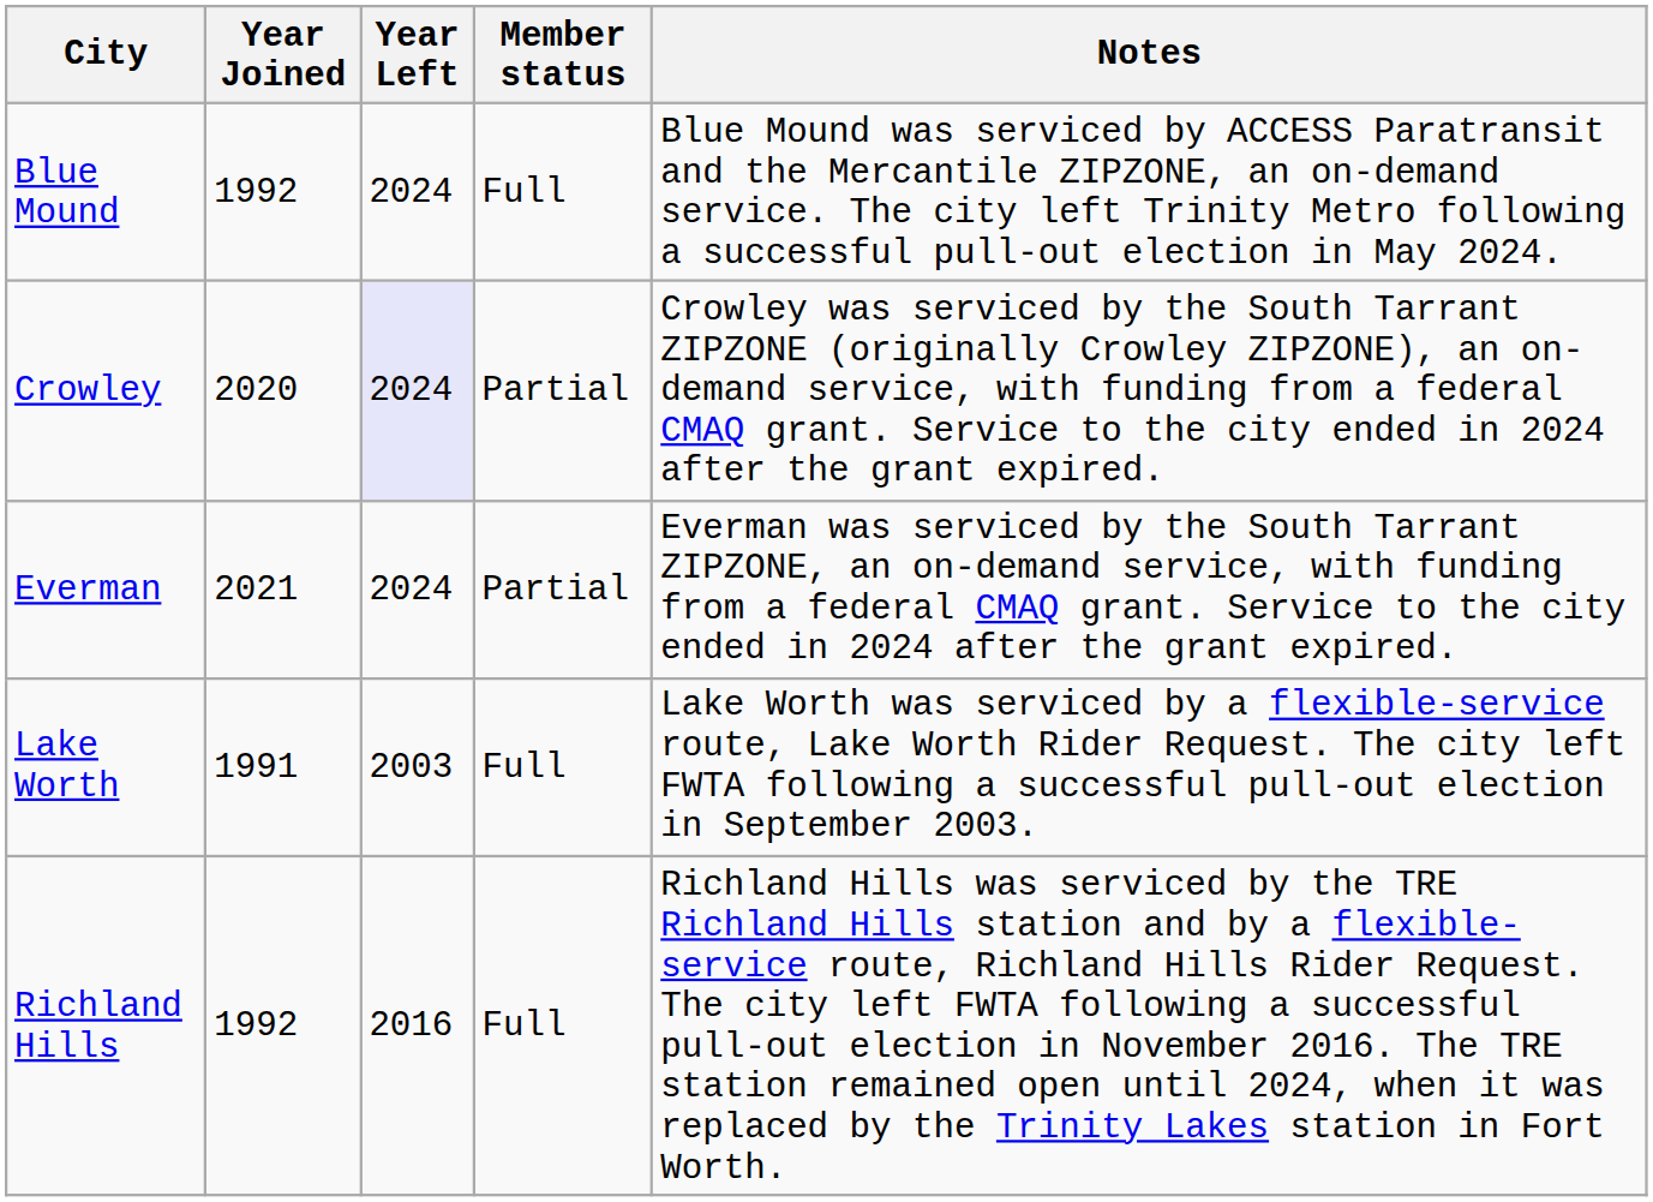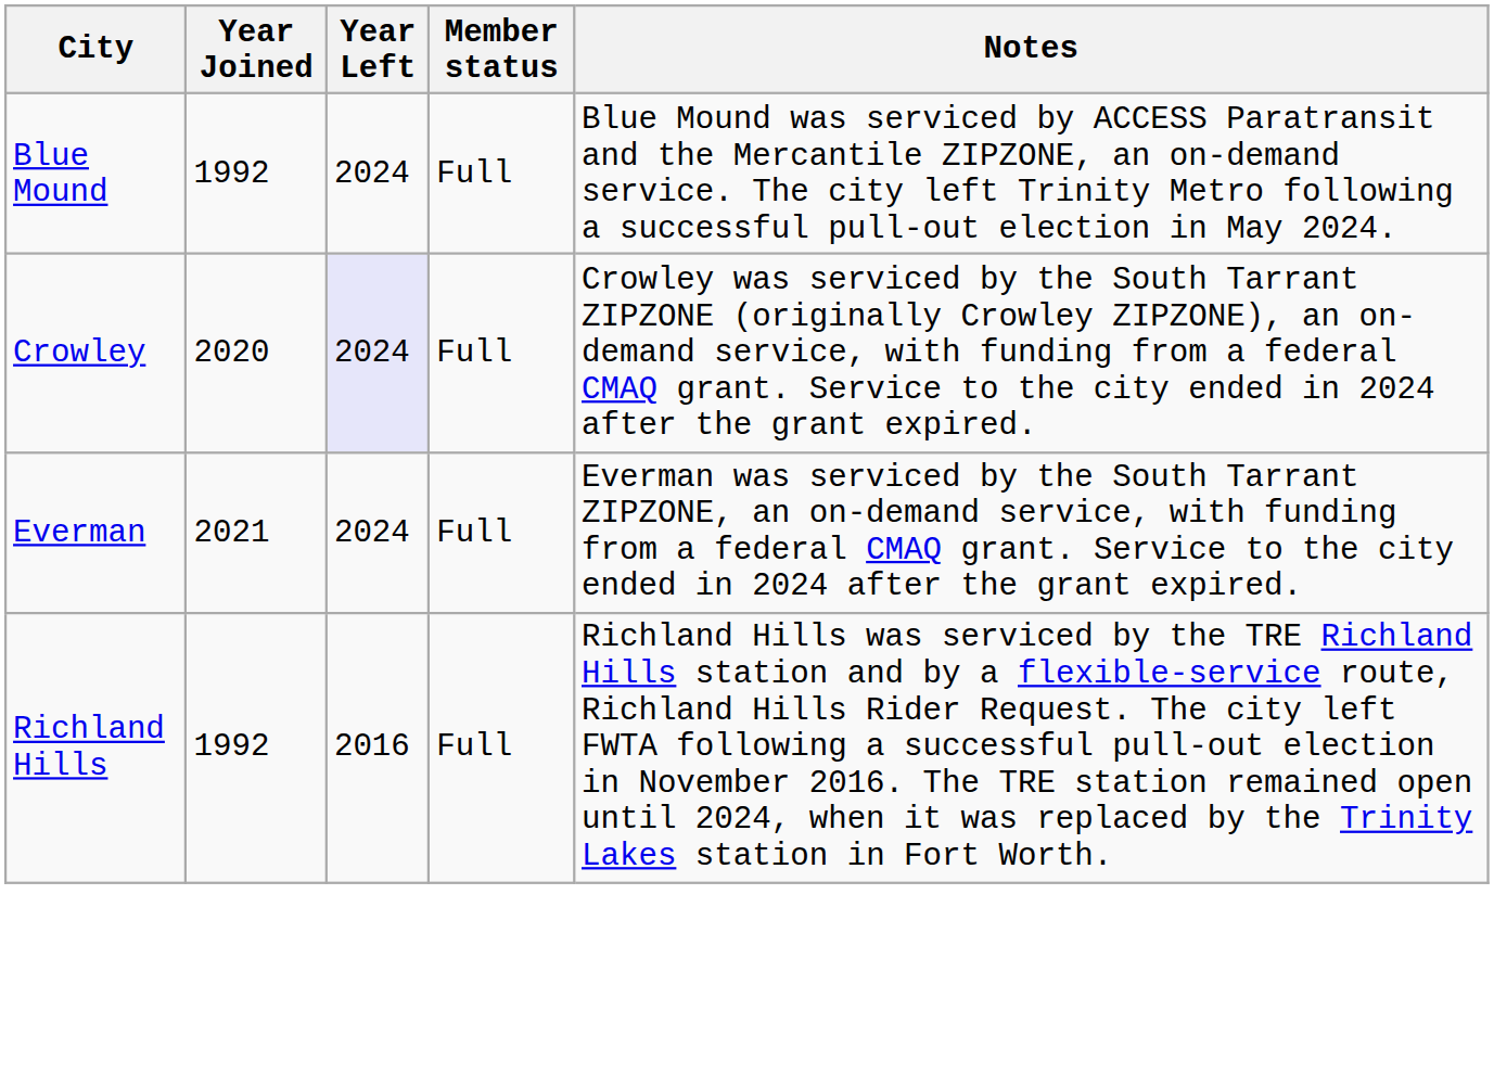Crowley | Member status: Partial -> Full
Everman | Member status: Partial -> Full
- row: Lake Worth | 1991 | 2003 | Full | Lake Worth was serviced by a flexible-service route, Lake Worth Rider Request. The city left FWTA following a successful pull-out election in September 2003.
